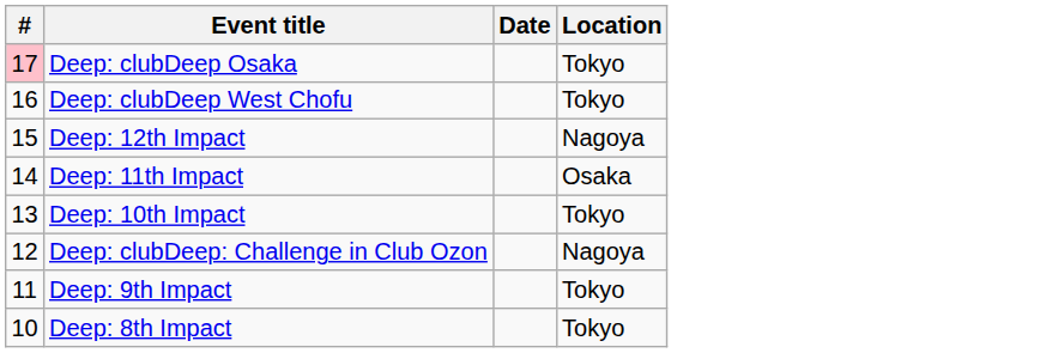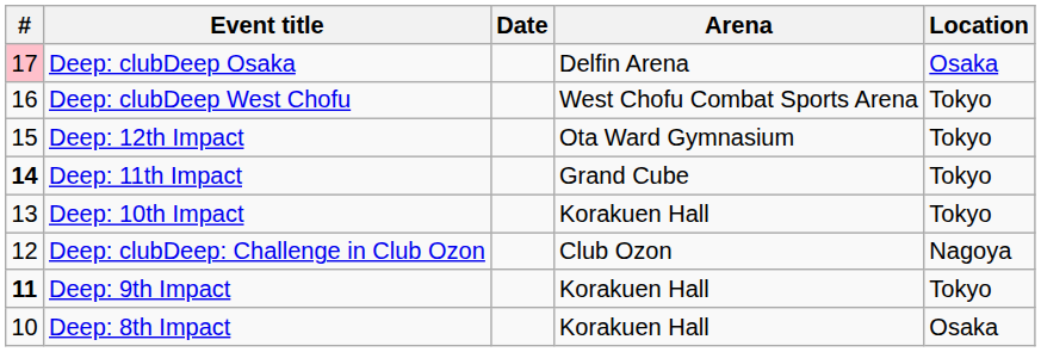+ column: Arena | Delfin Arena | West Chofu Combat Sports Arena | Ota Ward Gymnasium | Grand Cube | Korakuen Hall | Club Ozon | Korakuen Hall | Korakuen Hall
Deep: clubDeep Osaka | Location: Tokyo -> Osaka
Deep: 12th Impact | Location: Nagoya -> Tokyo
Deep: 11th Impact | #: normal -> bold
Deep: 11th Impact | Location: Osaka -> Tokyo
Deep: 9th Impact | #: normal -> bold
Deep: 8th Impact | Location: Tokyo -> Osaka
